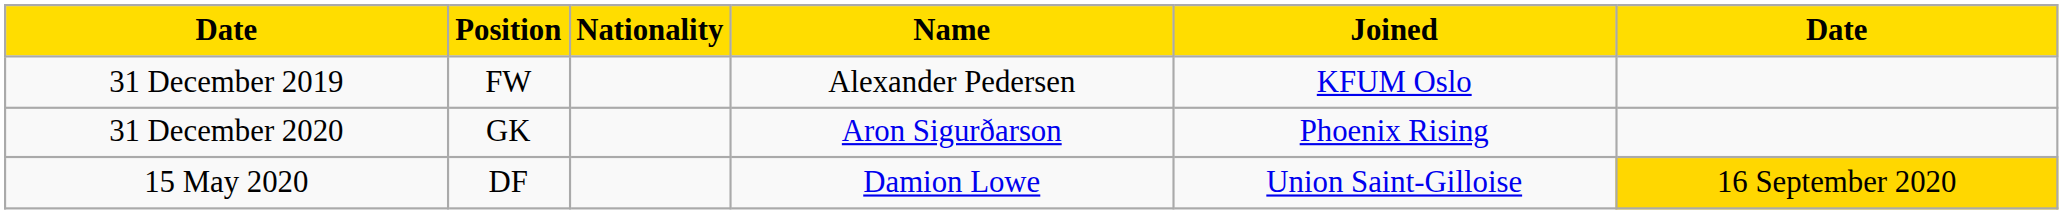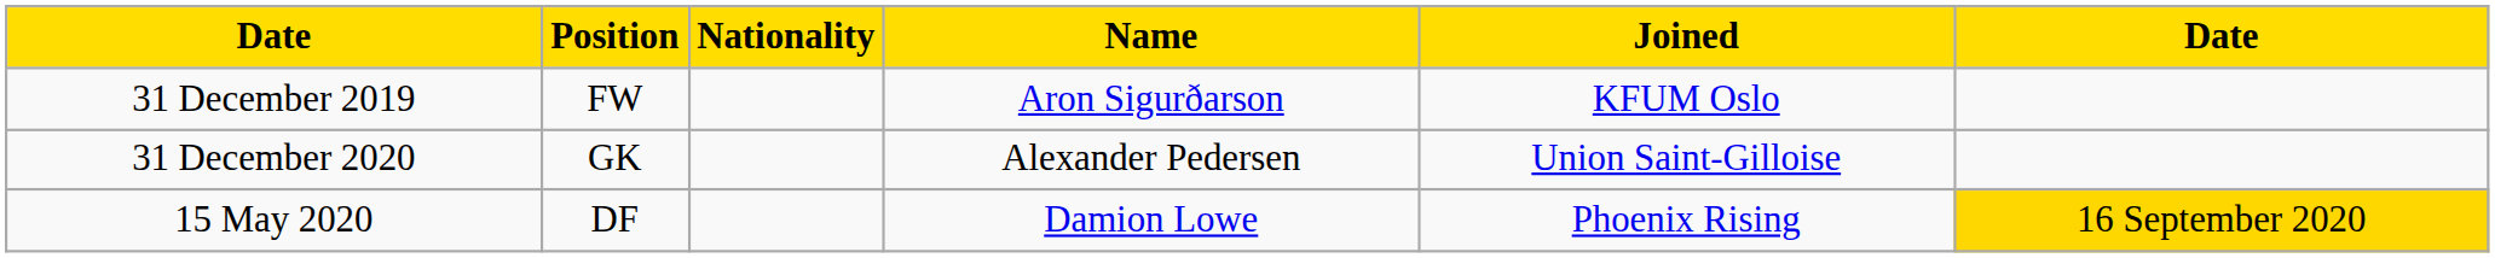31 December 2019 | Name: Alexander Pedersen -> Aron Sigurðarson
31 December 2020 | Name: Aron Sigurðarson -> Alexander Pedersen
31 December 2020 | Joined: Phoenix Rising -> Union Saint-Gilloise
15 May 2020 | Joined: Union Saint-Gilloise -> Phoenix Rising
